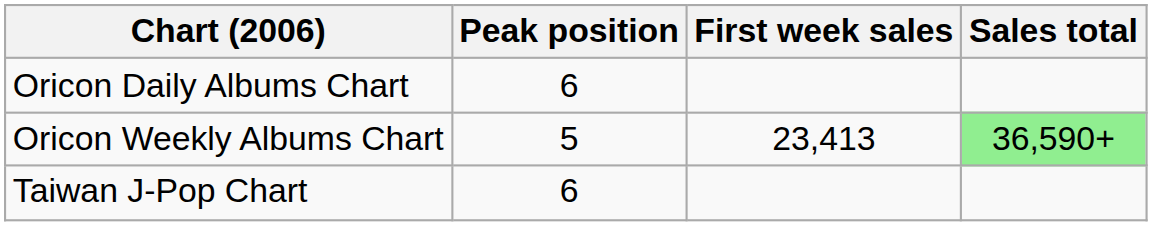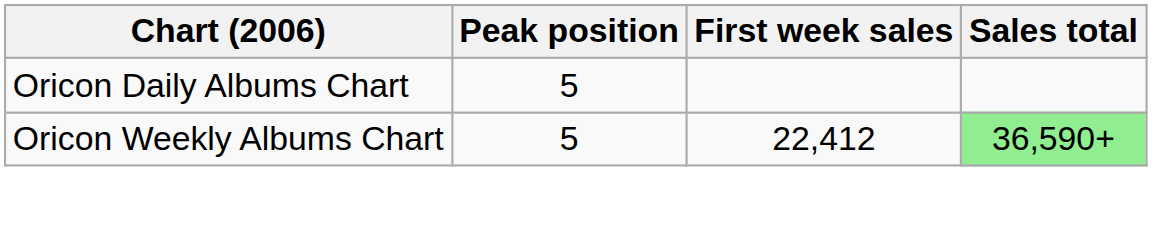Oricon Daily Albums Chart | Peak position: 6 -> 5
Oricon Weekly Albums Chart | First week sales: 23,413 -> 22,412
- row: Taiwan J-Pop Chart | 6
